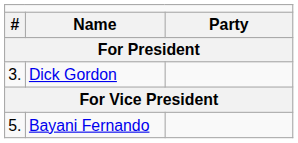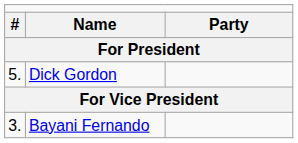Dick Gordon | column 1: 3. -> 5.
Bayani Fernando | column 1: 5. -> 3.
